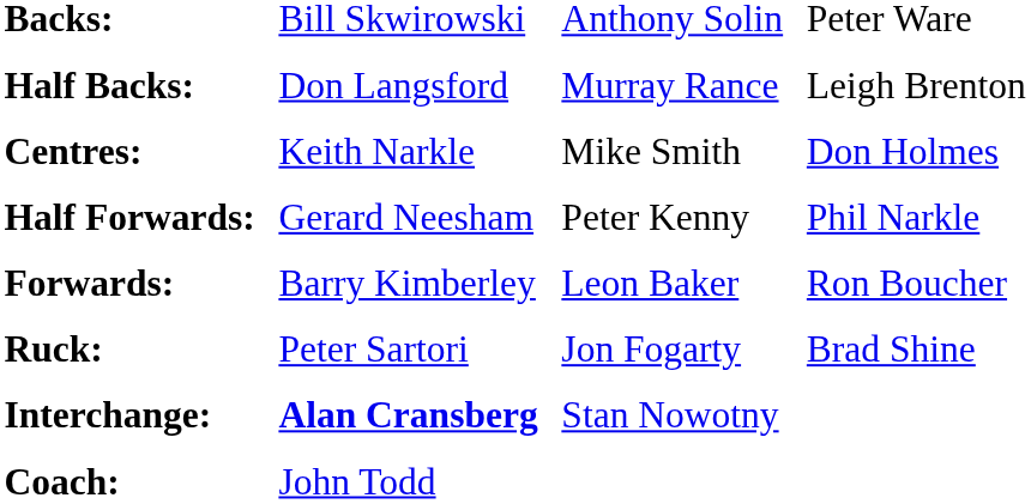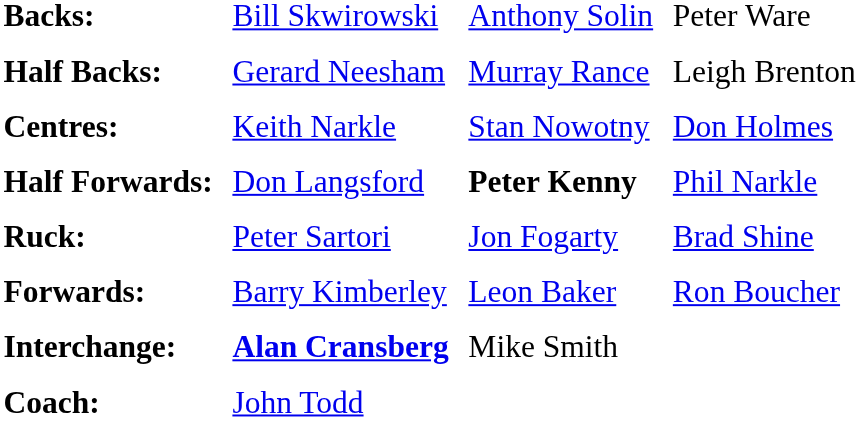Half Backs: | column 2: Don Langsford -> Gerard Neesham
Centres: | column 3: Mike Smith -> Stan Nowotny
Half Forwards: | column 2: Gerard Neesham -> Don Langsford
Half Forwards: | column 3: normal -> bold
rows swapped: Forwards: <-> Ruck:
Interchange: | column 3: Stan Nowotny -> Mike Smith
